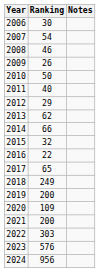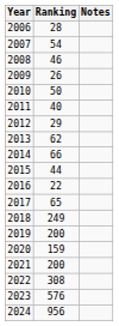2006 | Ranking: 30 -> 28
2015 | Ranking: 32 -> 44
2020 | Ranking: 109 -> 159
2022 | Ranking: 303 -> 308
